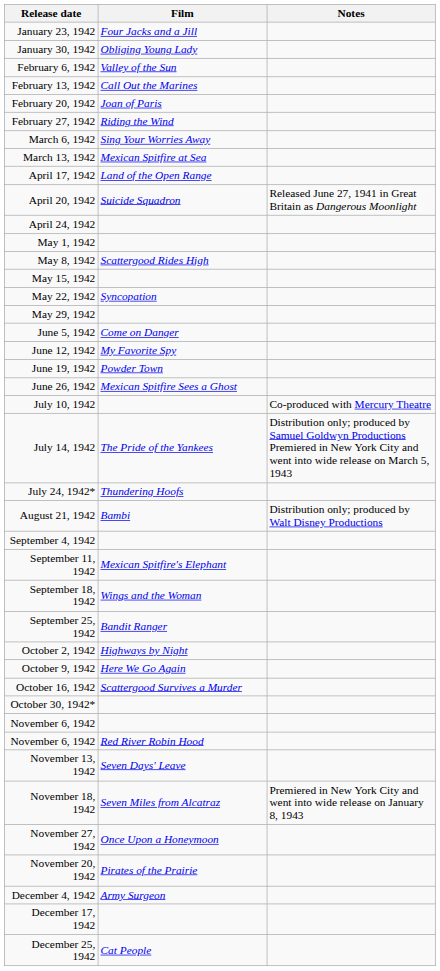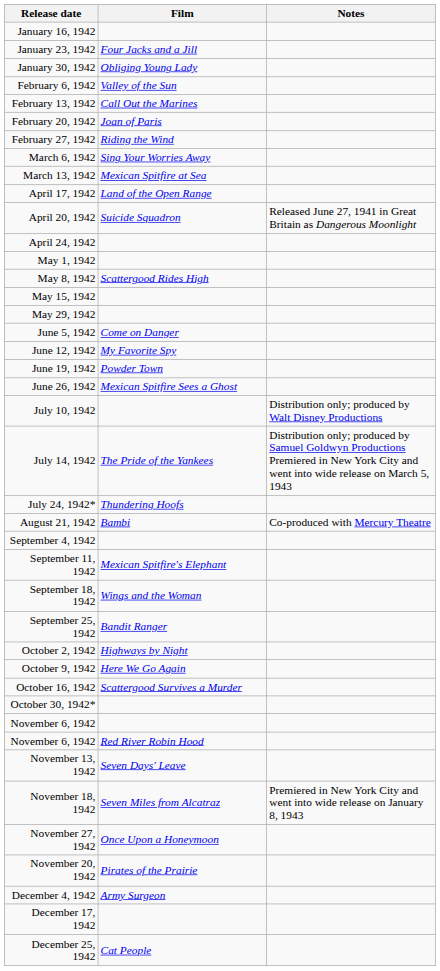+ row: January 16, 1942
- row: May 22, 1942 | Syncopation
July 10, 1942 | Notes: Co-produced with Mercury Theatre -> Distribution only; produced by Walt Disney Productions
August 21, 1942 | Notes: Distribution only; produced by Walt Disney Productions -> Co-produced with Mercury Theatre
